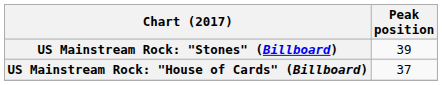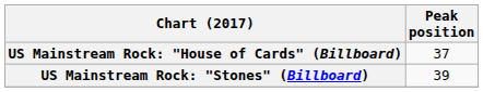rows swapped: US Mainstream Rock: "Stones" (Billboard) <-> US Mainstream Rock: "House of Cards" (Billboard)
